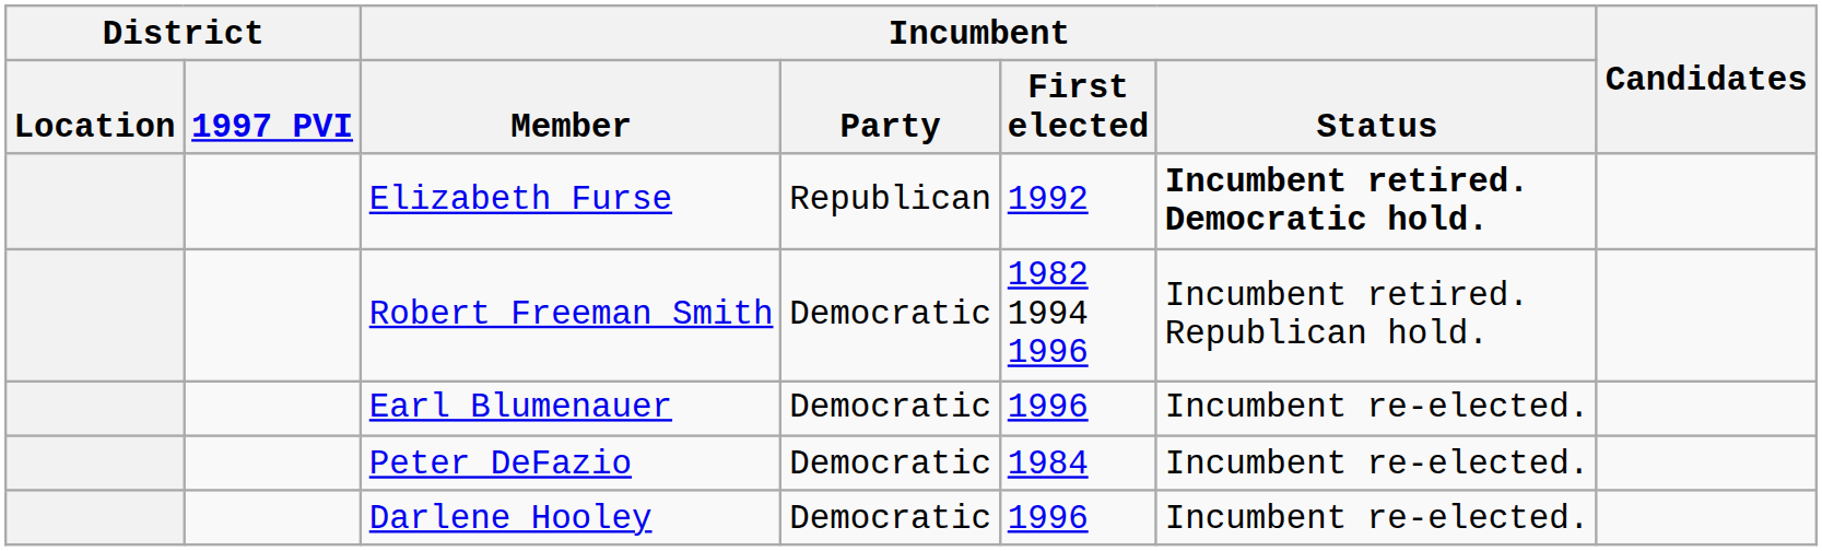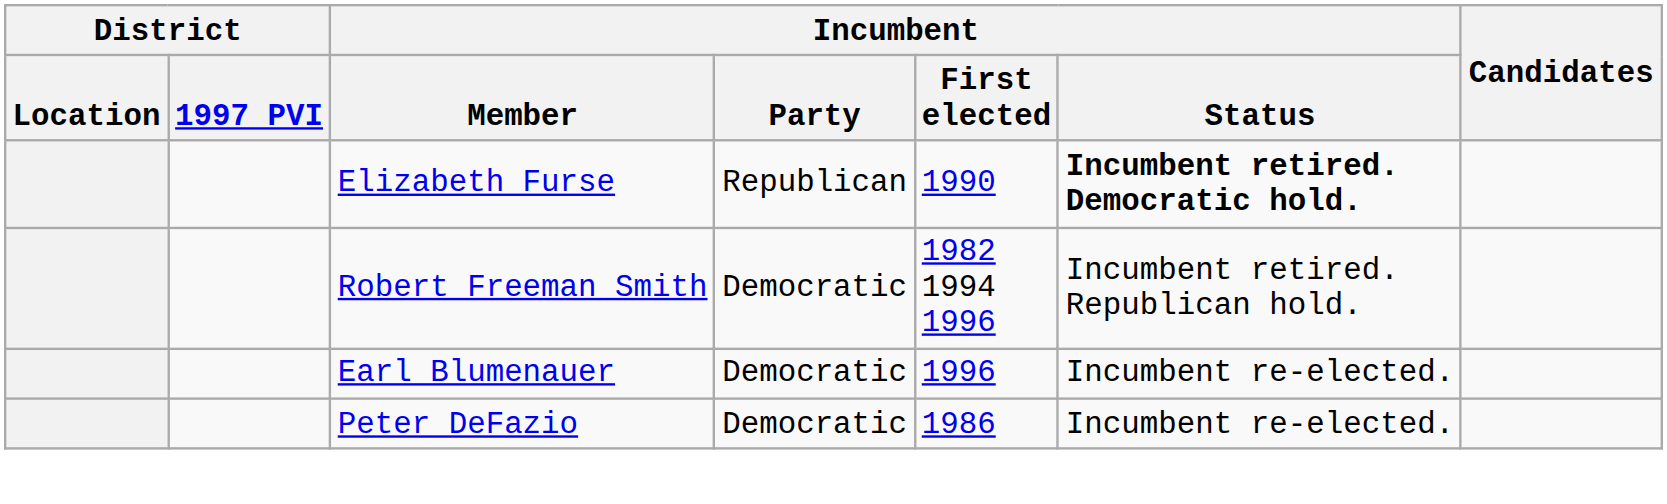Elizabeth Furse | Incumbent / First elected: 1992 -> 1990
Peter DeFazio | Incumbent / First elected: 1984 -> 1986
- row: Darlene Hooley | Democratic | 1996 | Incumbent re-elected.
